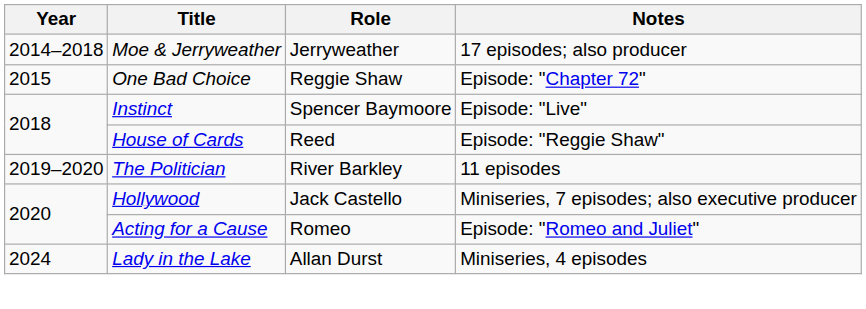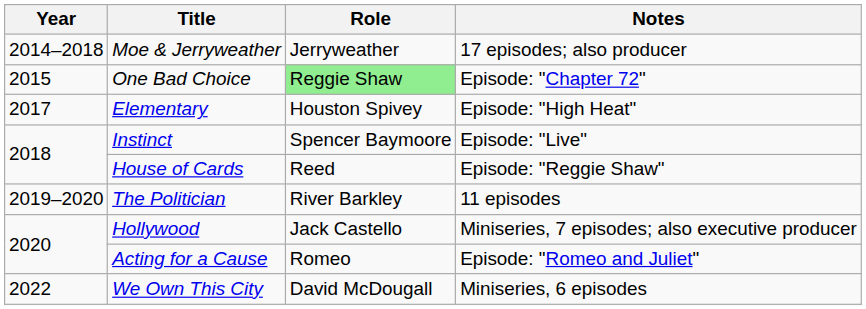One Bad Choice | Role: no background -> lightgreen background
+ row: 2017 | Elementary | Houston Spivey | Episode: "High Heat"
+ row: 2022 | We Own This City | David McDougall | Miniseries, 6 episodes
- row: 2024 | Lady in the Lake | Allan Durst | Miniseries, 4 episodes
